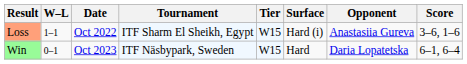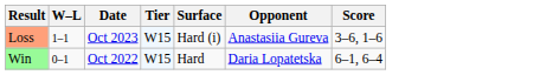- column: Tournament | ITF Sharm El Sheikh, Egypt | ITF Näsbypark, Sweden
Loss | Date: Oct 2022 -> Oct 2023
Win | Date: Oct 2023 -> Oct 2022
